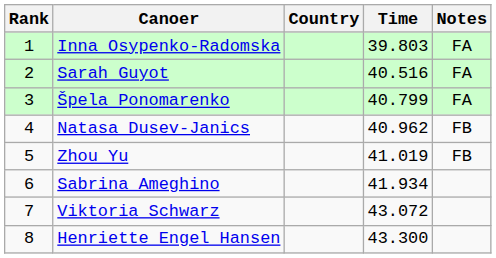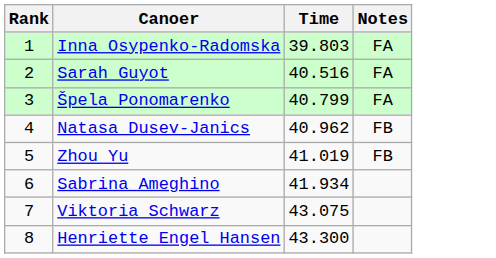- column: Country
Viktoria Schwarz | Time: 43.072 -> 43.075
